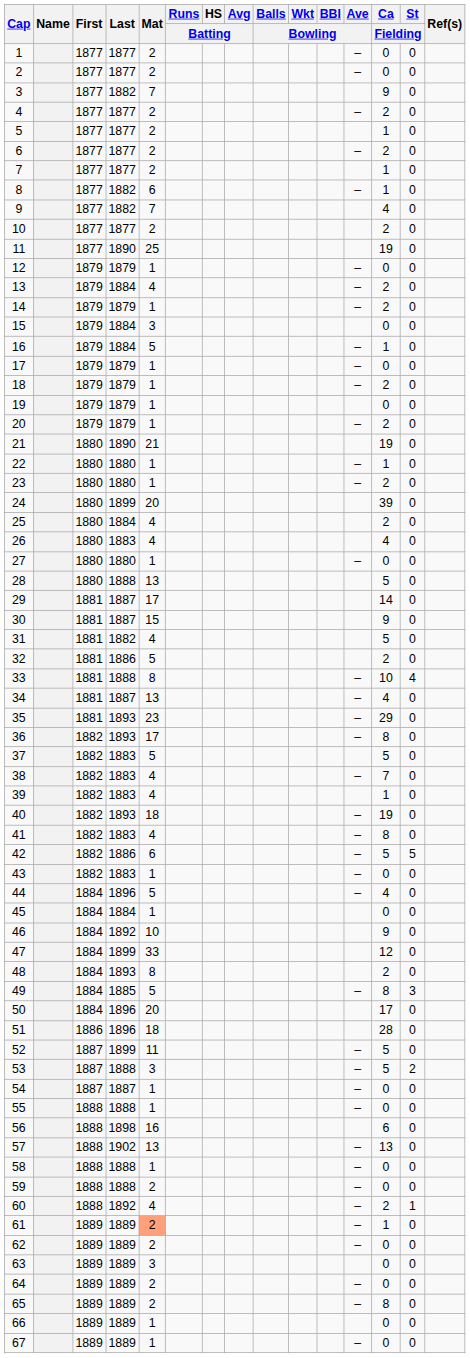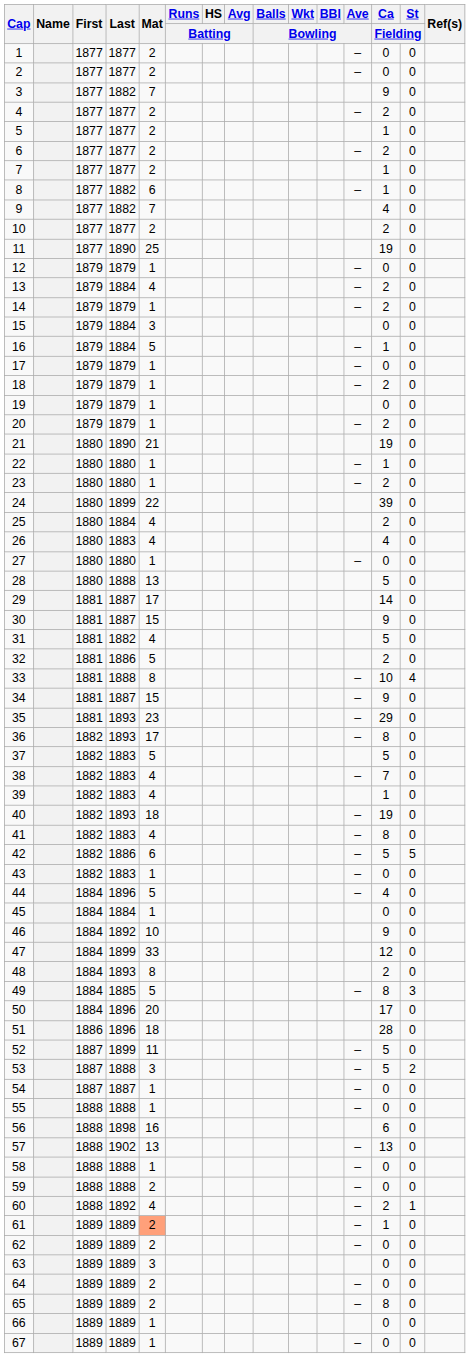24 | Mat: 20 -> 22
34 | Mat: 13 -> 15
34 | Ca / Fielding: 4 -> 9
